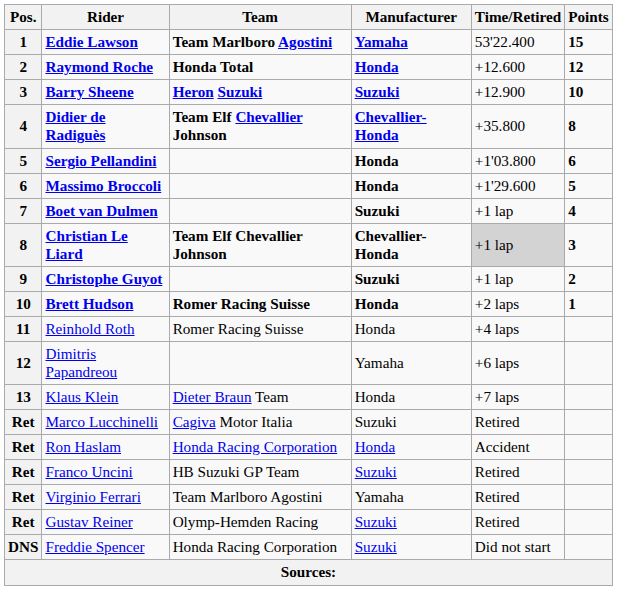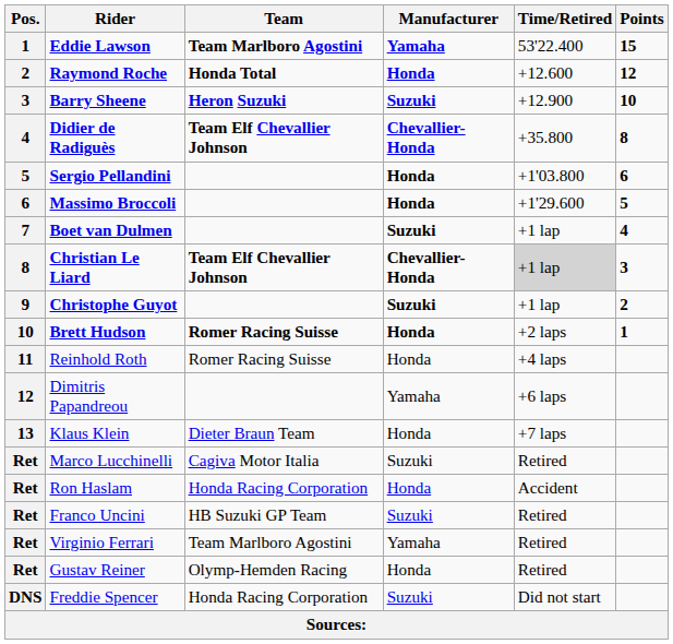Gustav Reiner | Manufacturer: Suzuki -> Honda
